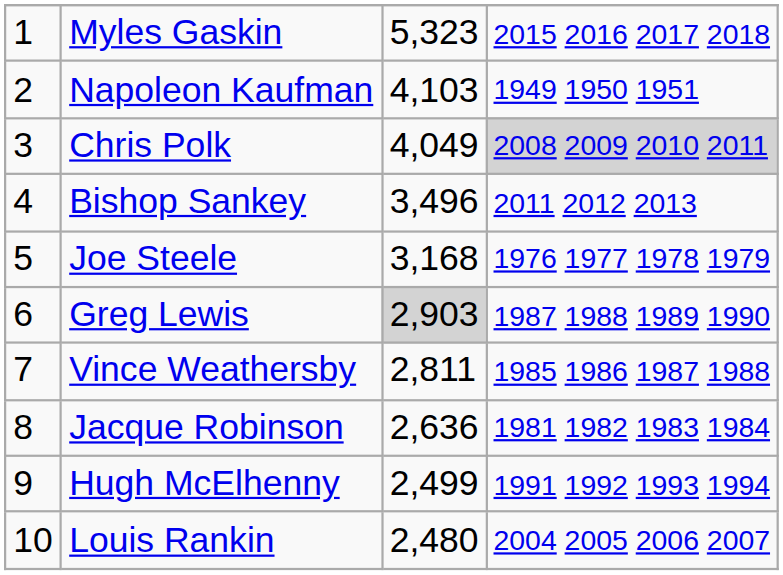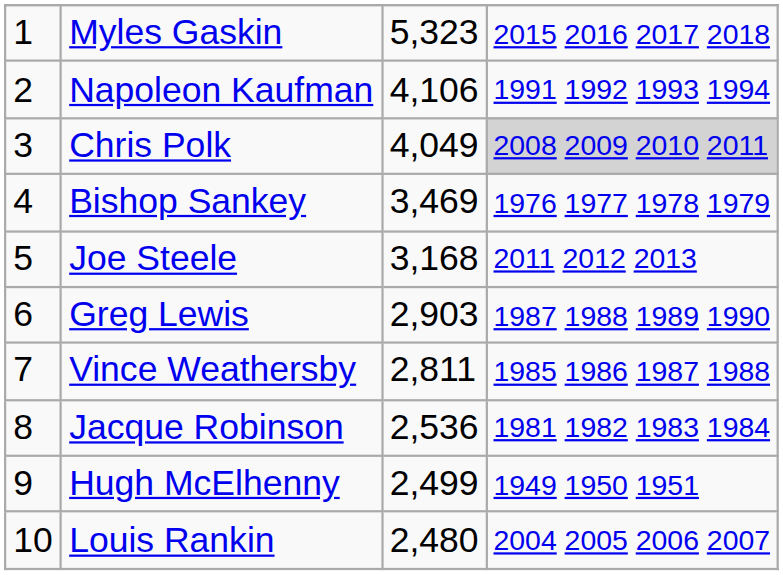Napoleon Kaufman | column 3: 4,103 -> 4,106
Napoleon Kaufman | column 4: 1949 1950 1951 -> 1991 1992 1993 1994
Bishop Sankey | column 3: 3,496 -> 3,469
Bishop Sankey | column 4: 2011 2012 2013 -> 1976 1977 1978 1979
Joe Steele | column 4: 1976 1977 1978 1979 -> 2011 2012 2013
Greg Lewis | column 3: lightgrey background -> no background
Jacque Robinson | column 3: 2,636 -> 2,536
Hugh McElhenny | column 4: 1991 1992 1993 1994 -> 1949 1950 1951
